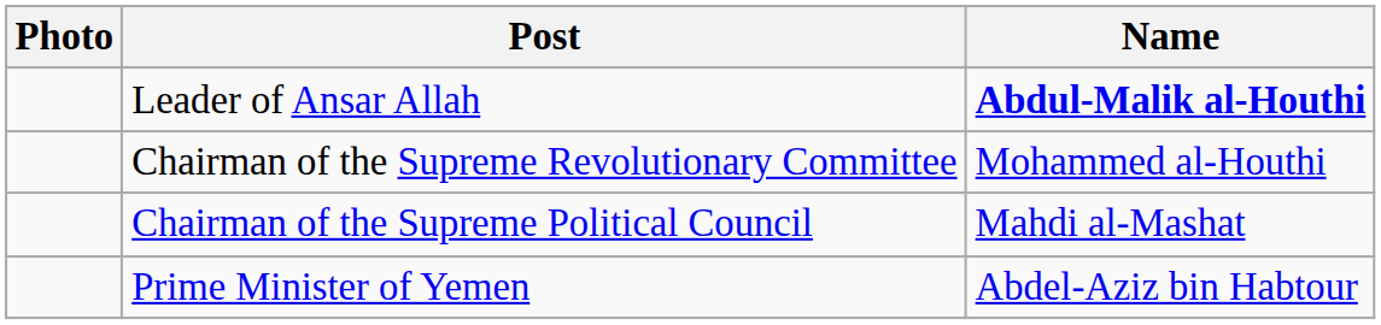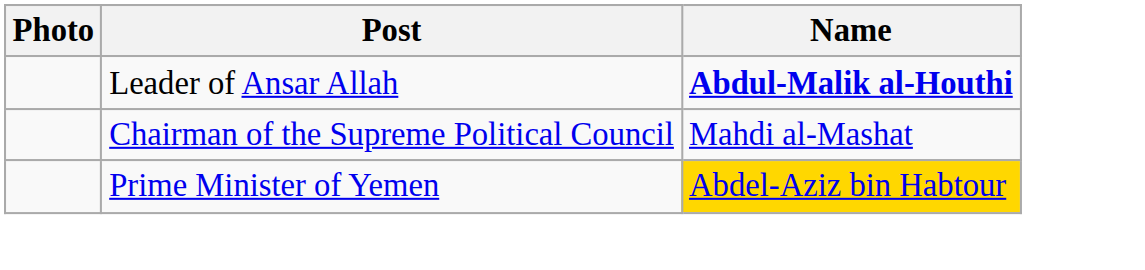- row: Chairman of the Supreme Revolutionary Committee | Mohammed al-Houthi
Prime Minister of Yemen | Name: no background -> gold background
